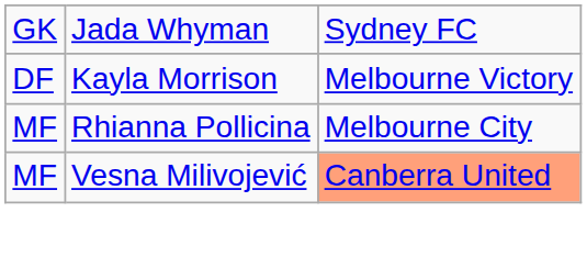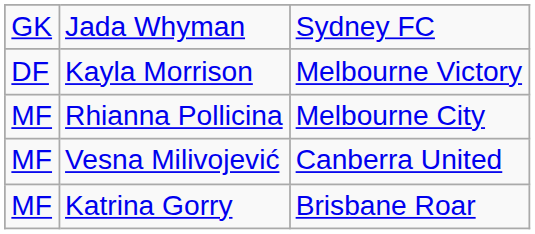Vesna Milivojević | column 3: lightsalmon background -> no background
+ row: MF | Katrina Gorry | Brisbane Roar
